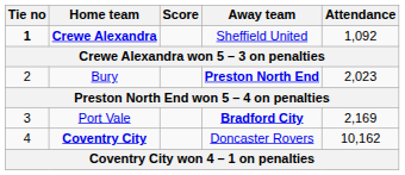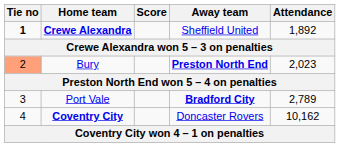Crewe Alexandra | Attendance: 1,092 -> 1,892
Bury | Tie no: no background -> lightsalmon background
Port Vale | Attendance: 2,169 -> 2,789
